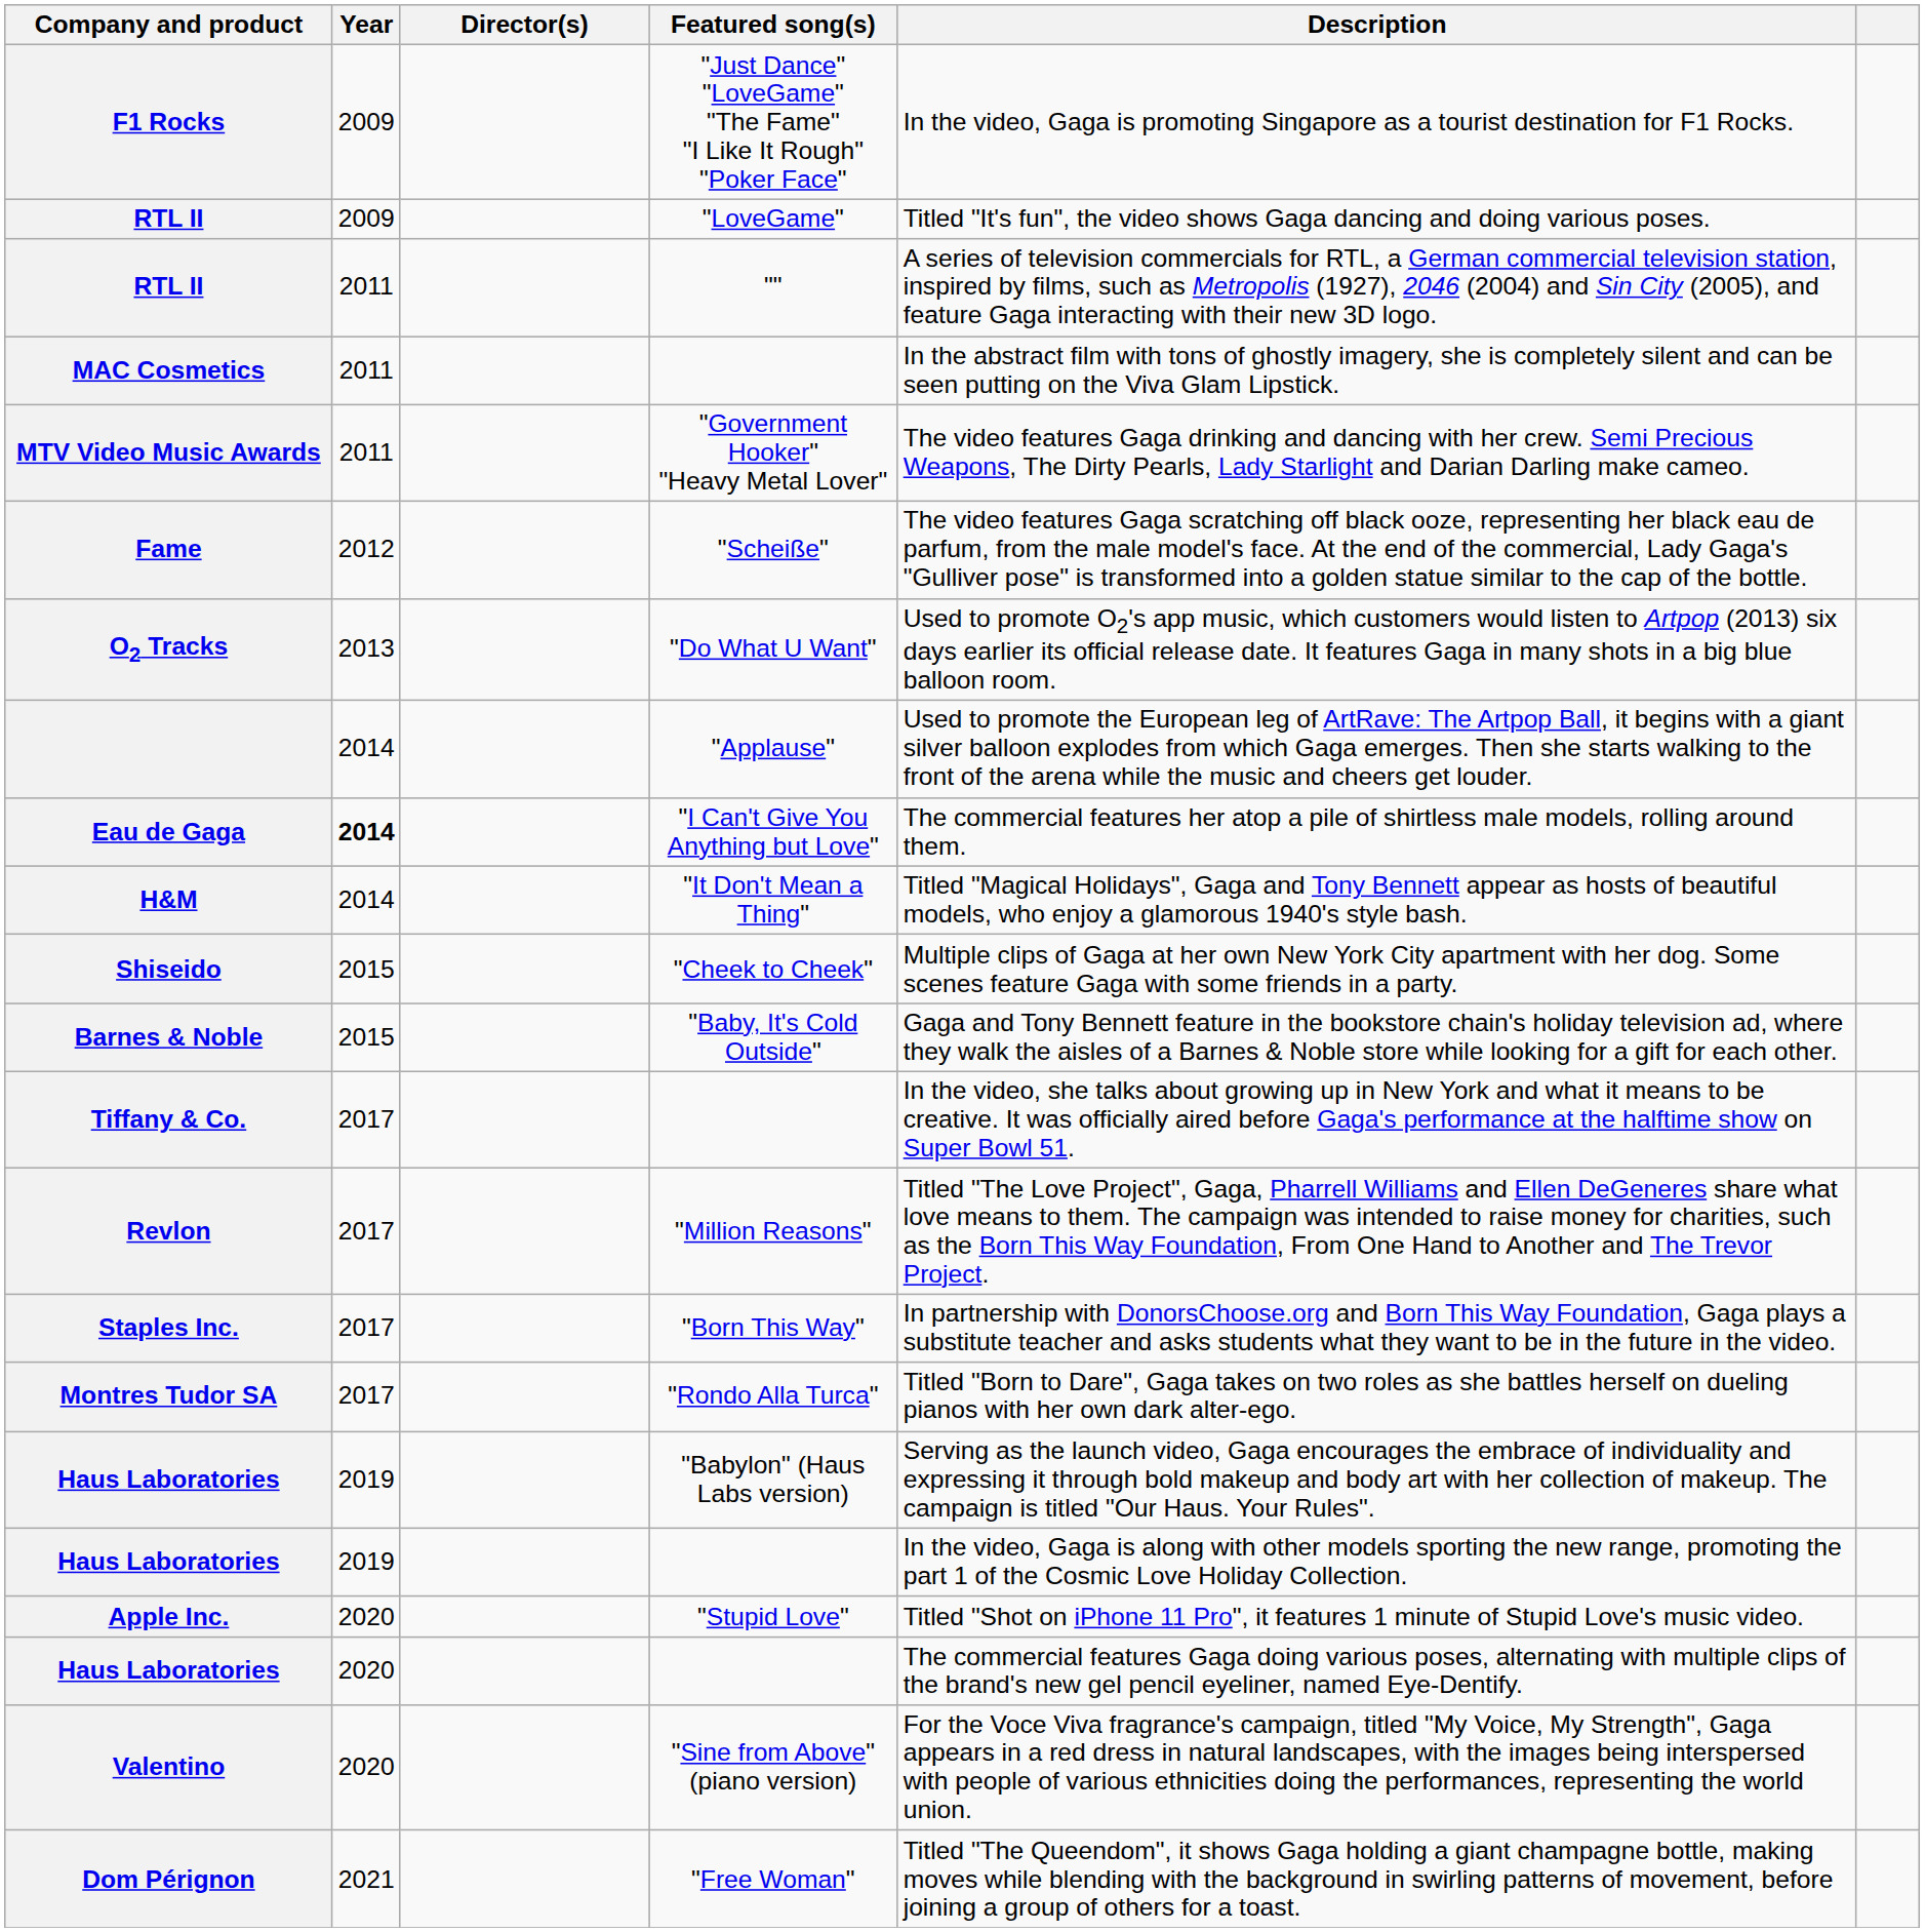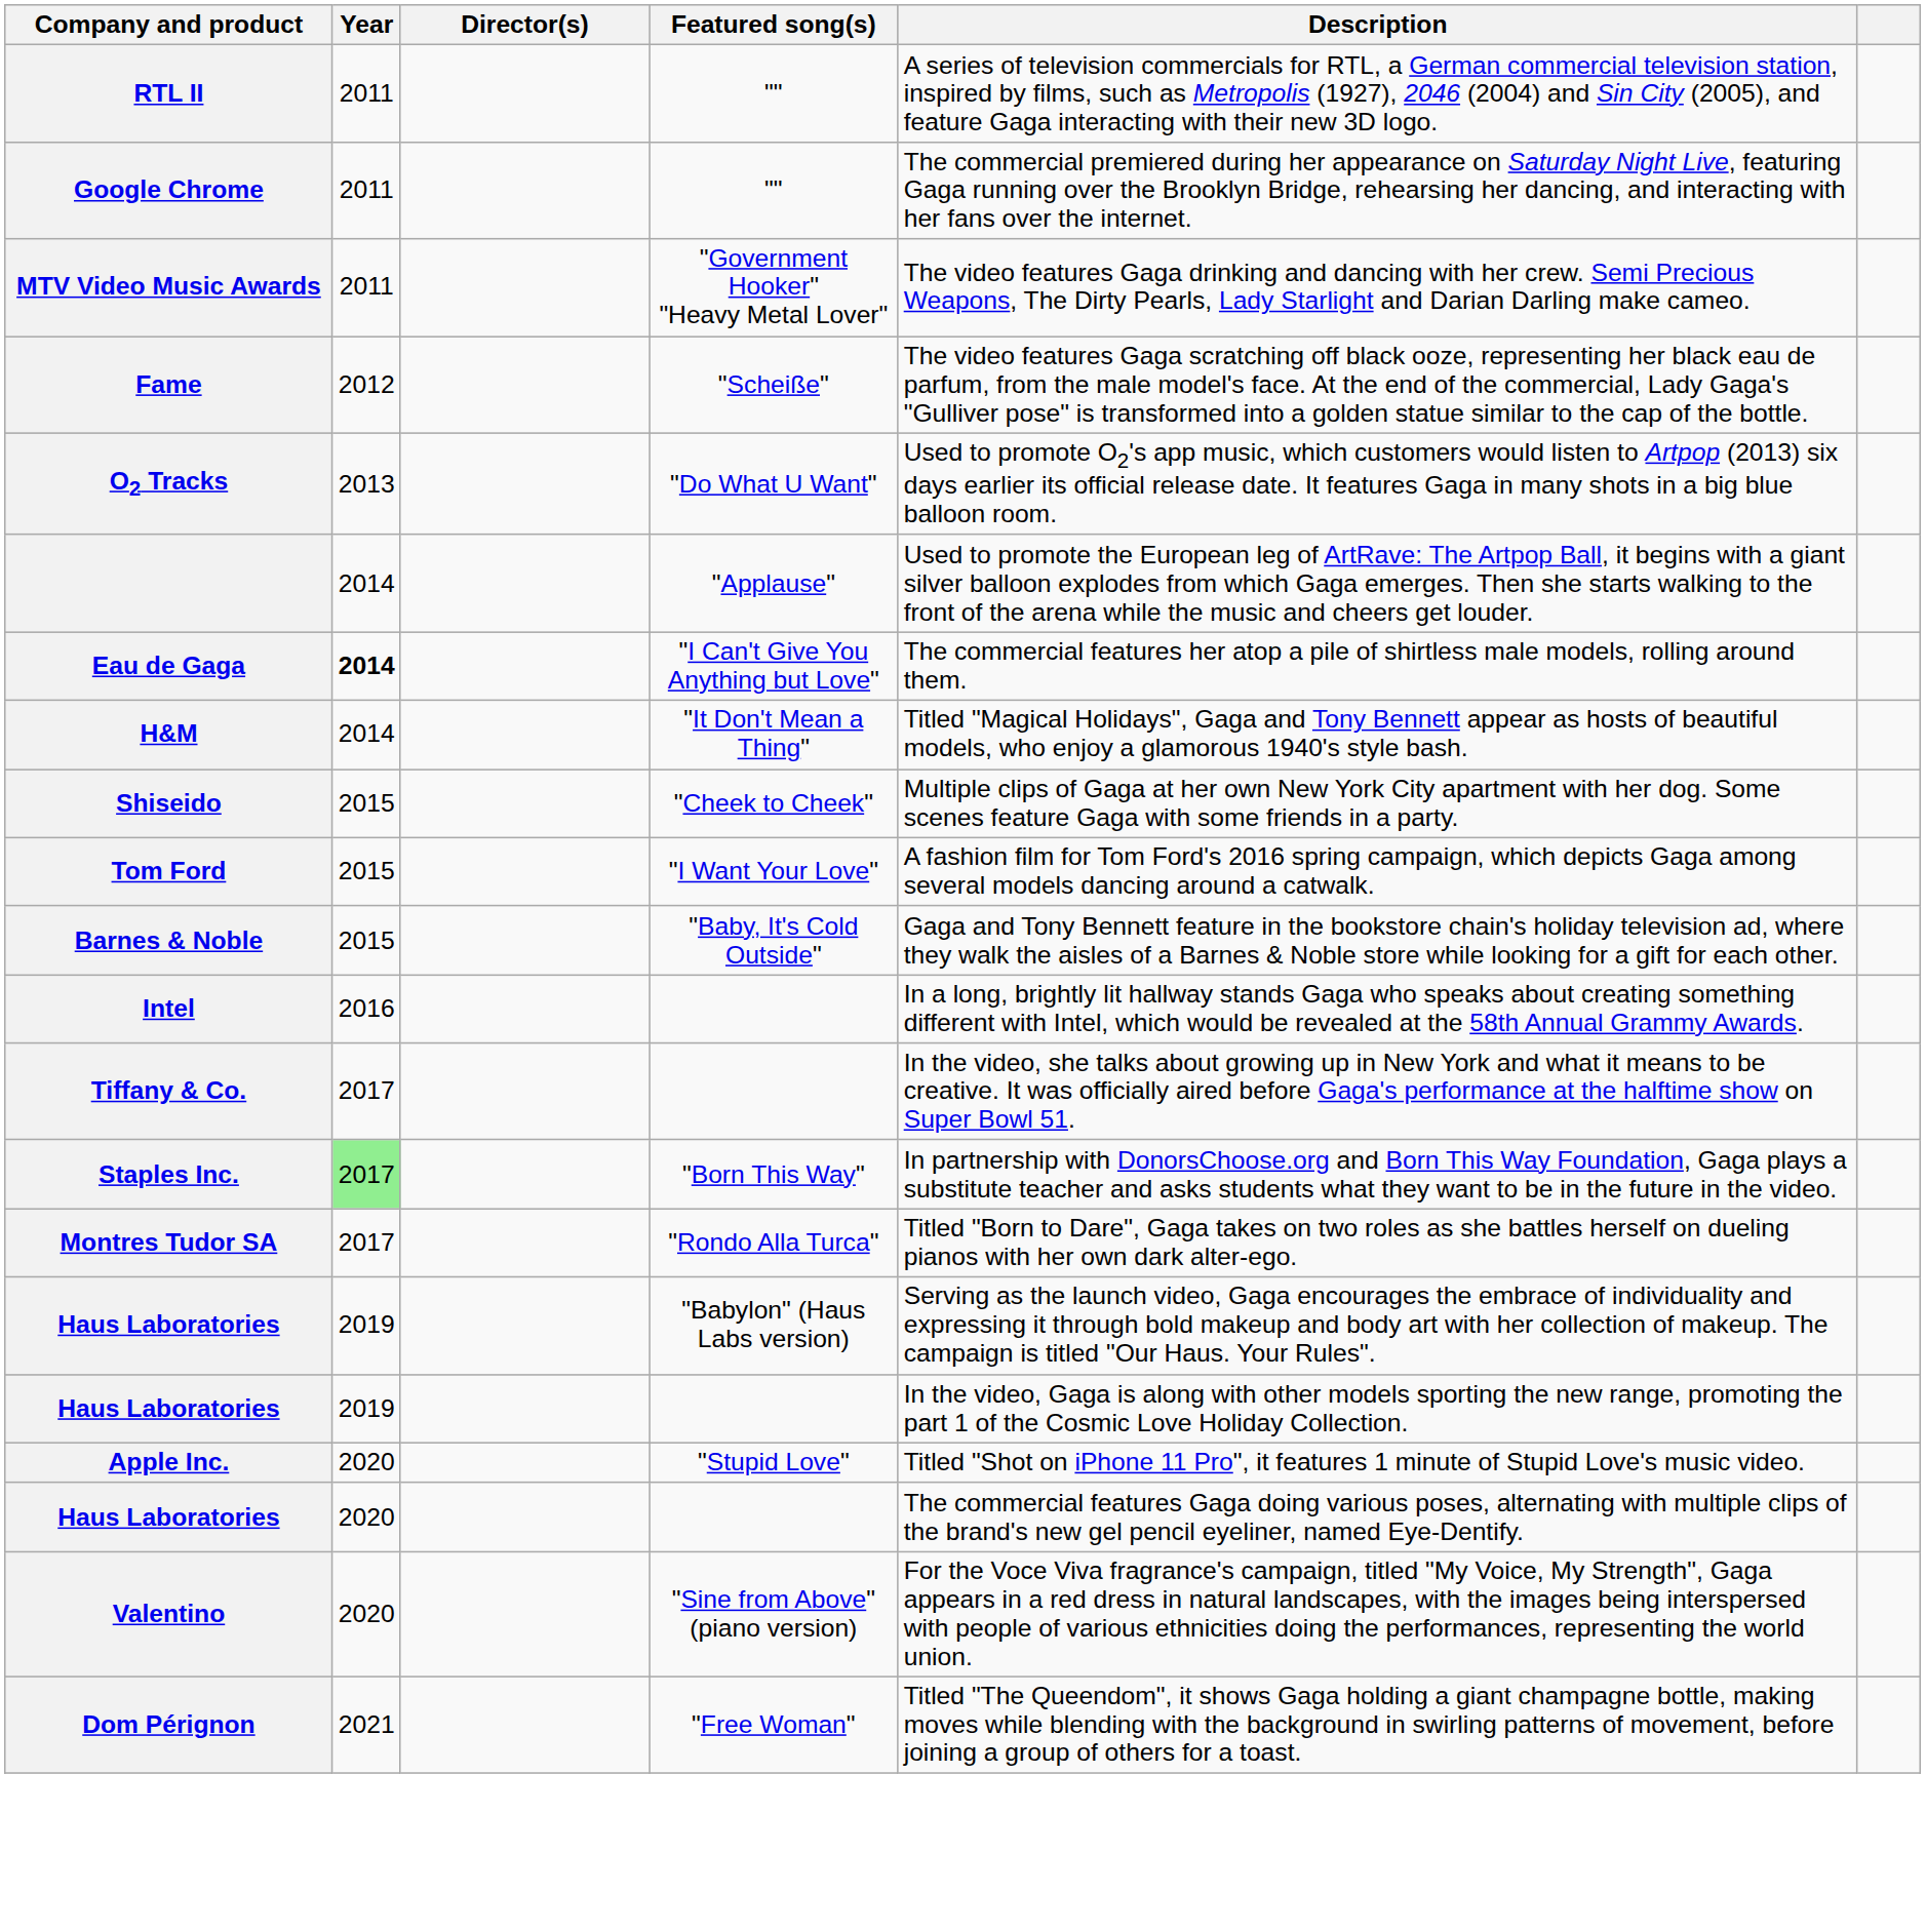- row: F1 Rocks | 2009 | "Just Dance" "LoveGame" "The Fame" "I Like It Rough" "Poker Face" | In the video, Gaga is promoting Singapore as a tourist destination for F1 Rocks.
- row: RTL II | 2009 | "LoveGame" | Titled "It's fun", the video shows Gaga dancing and doing various poses.
- row: MAC Cosmetics | 2011 | In the abstract film with tons of ghostly imagery, she is completely silent and can be seen putting on the Viva Glam Lipstick.
+ row: Google Chrome | 2011 | "" | The commercial premiered during her appearance on Saturday Night Live, featuring Gaga running over the Brooklyn Bridge, rehearsing her dancing, and interacting with her fans over the internet.
+ row: Tom Ford | 2015 | "I Want Your Love" | A fashion film for Tom Ford's 2016 spring campaign, which depicts Gaga among several models dancing around a catwalk.
+ row: Intel | 2016 | In a long, brightly lit hallway stands Gaga who speaks about creating something different with Intel, which would be revealed at the 58th Annual Grammy Awards.
- row: Revlon | 2017 | "Million Reasons" | Titled "The Love Project", Gaga, Pharrell Williams and Ellen DeGeneres share what love means to them. The campaign was intended to raise money for charities, such as the Born This Way Foundation, From One Hand to Another and The Trevor Project.
Staples Inc. | Year: no background -> lightgreen background
